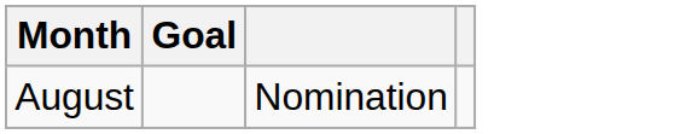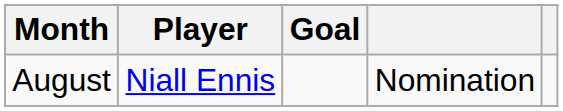+ column: Player | Niall Ennis
